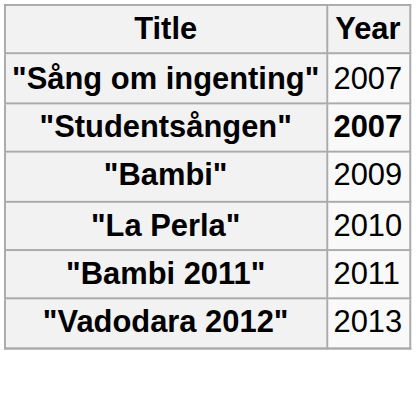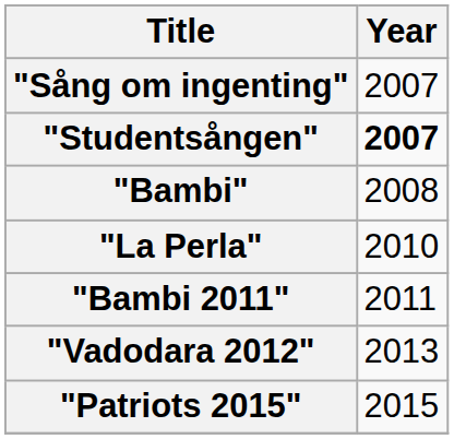"Bambi" | Year: 2009 -> 2008
+ row: "Patriots 2015" | 2015
